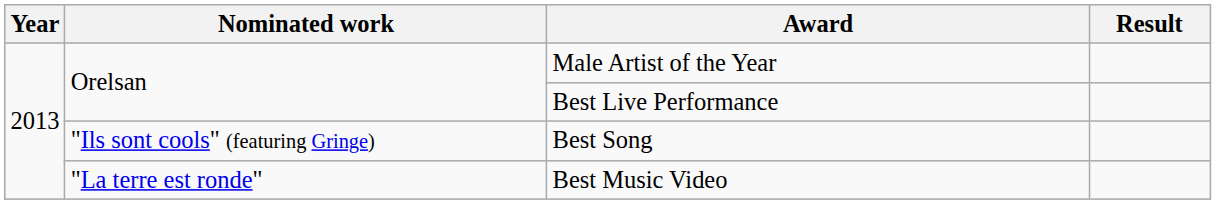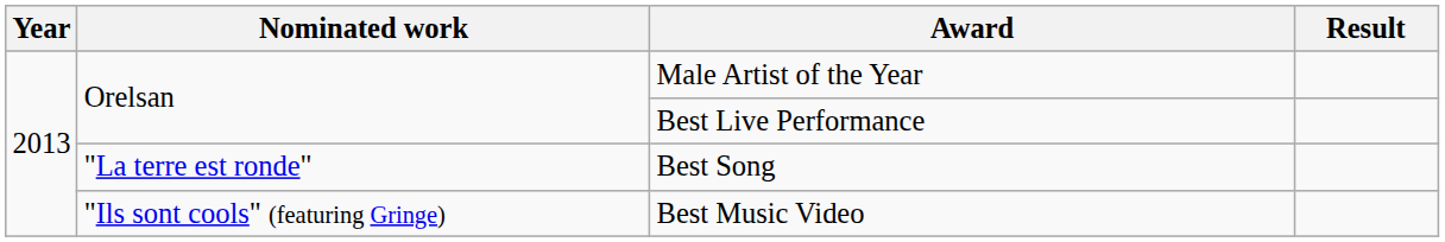Best Song | Nominated work: "Ils sont cools" (featuring Gringe) -> "La terre est ronde"
Best Music Video | Nominated work: "La terre est ronde" -> "Ils sont cools" (featuring Gringe)
